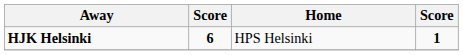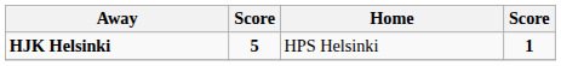HJK Helsinki | column 2: 6 -> 5
